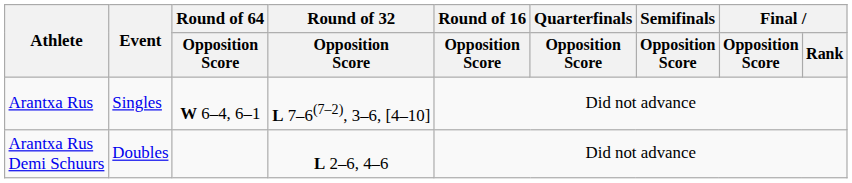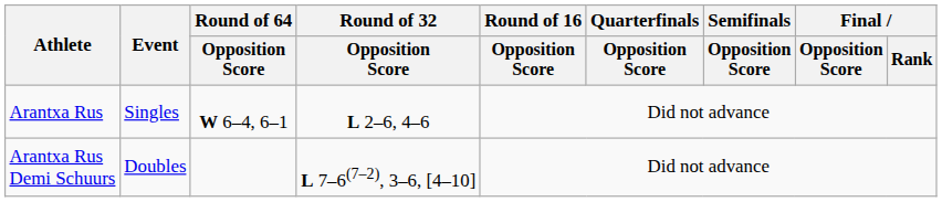Arantxa Rus | Round of 32 / Opposition Score: L 7–6(7–2), 3–6, [4–10] -> L 2–6, 4–6
Arantxa Rus Demi Schuurs | Round of 32 / Opposition Score: L 2–6, 4–6 -> L 7–6(7–2), 3–6, [4–10]
